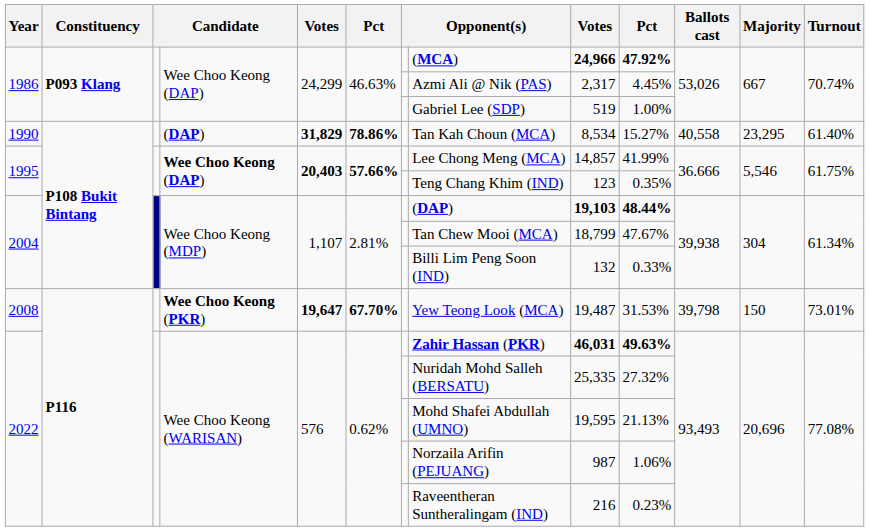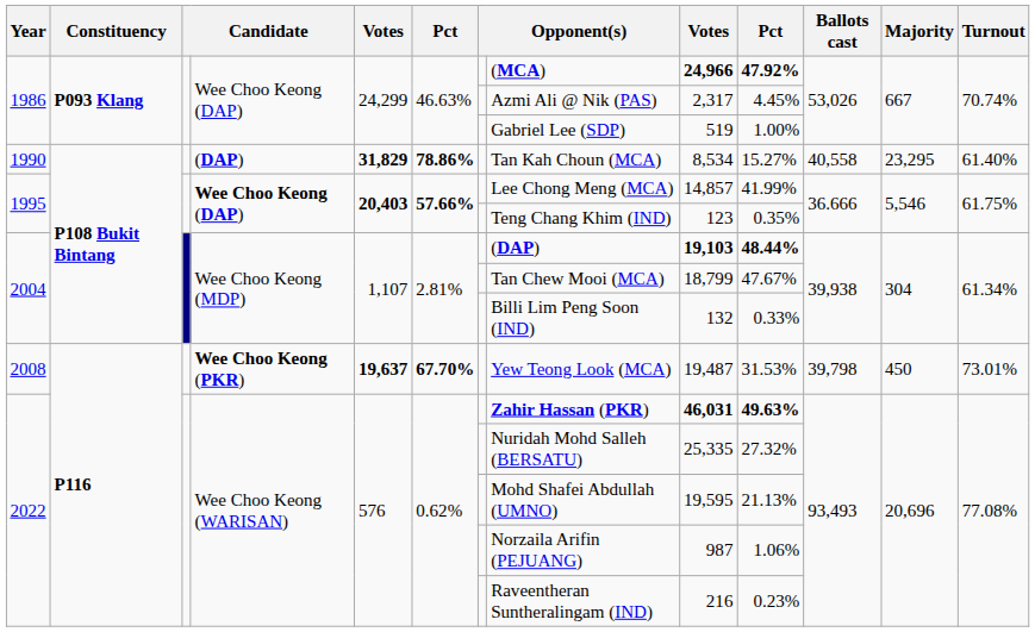2008 | column 5: 19,647 -> 19,637
2008 | Majority: 150 -> 450
